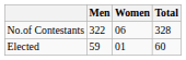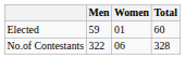rows swapped: No.of Contestants <-> Elected
